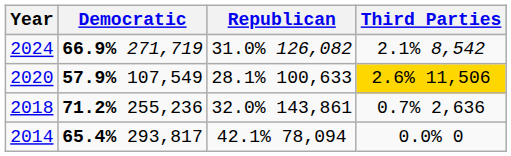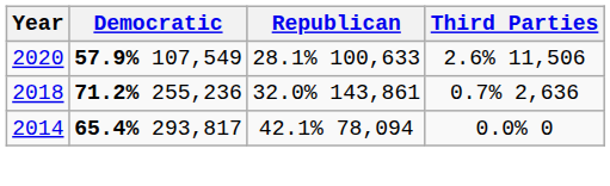- row: 2024 | 66.9% 271,719 | 31.0% 126,082 | 2.1% 8,542
2020 | Third Parties: gold background -> no background
